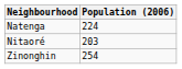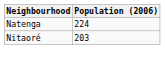- row: Zinonghin | 254
